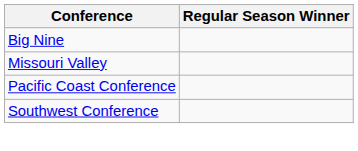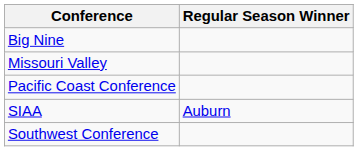+ row: SIAA | Auburn
